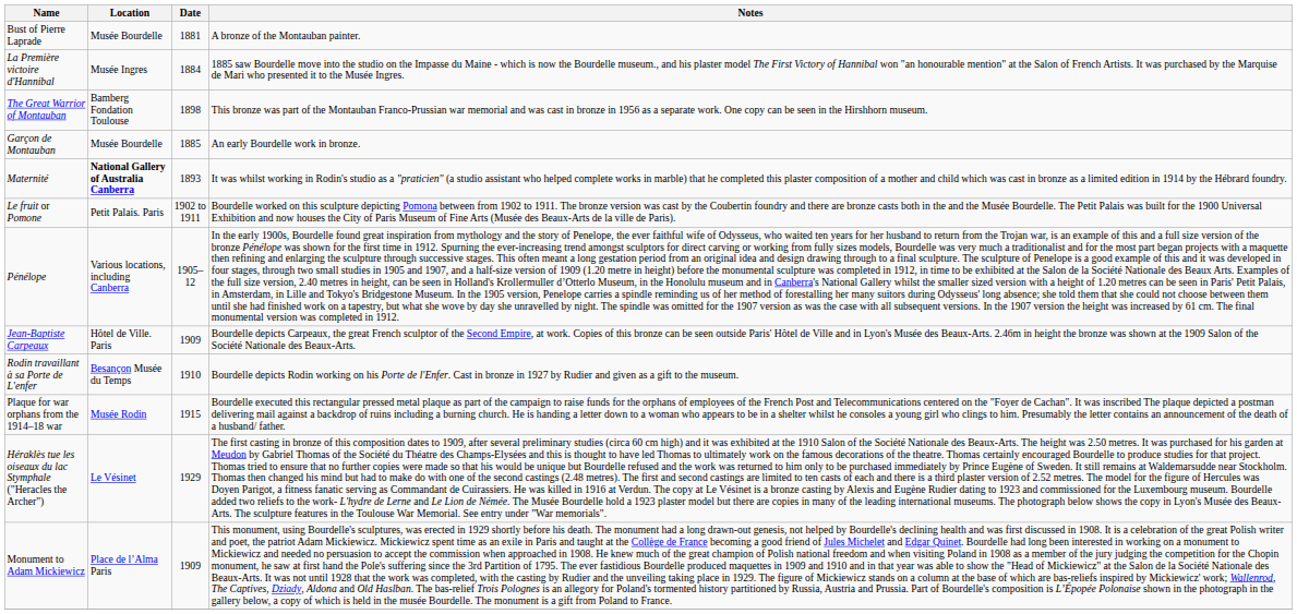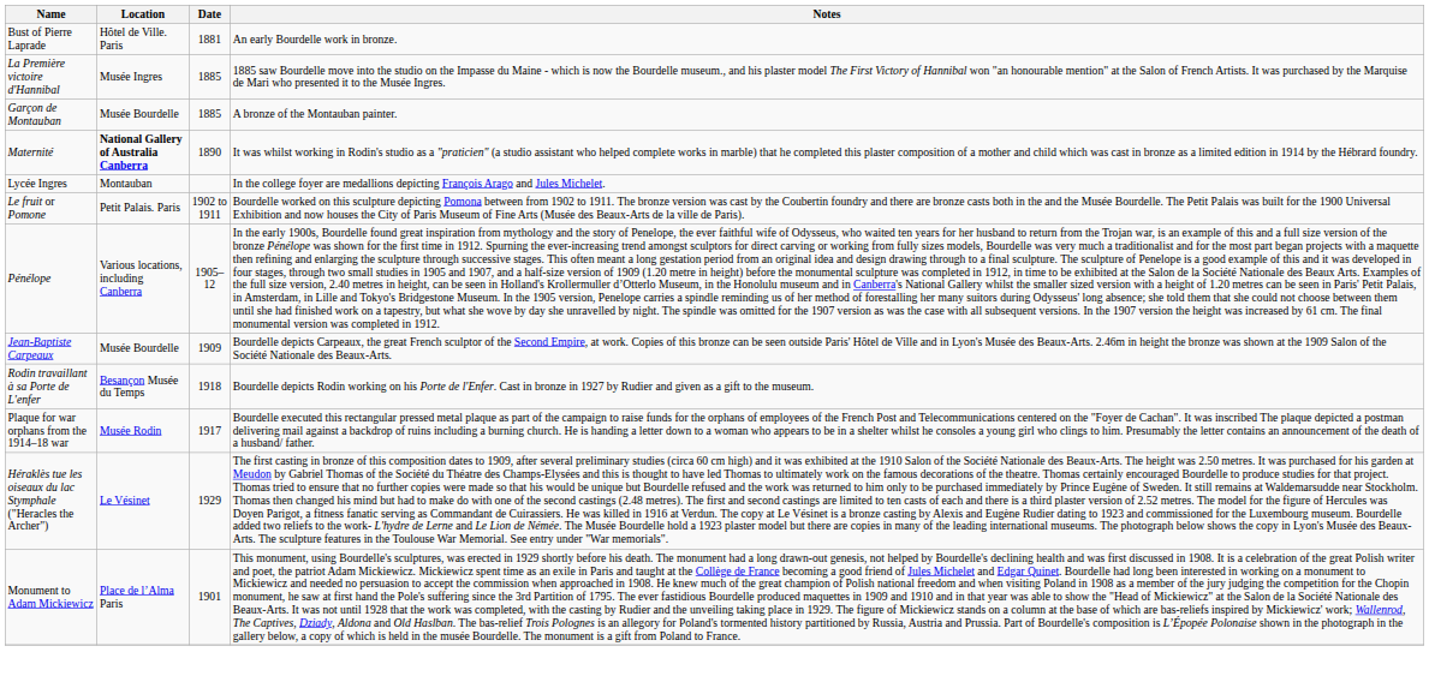Bust of Pierre Laprade | Location: Musée Bourdelle -> Hôtel de Ville. Paris
Bust of Pierre Laprade | Notes: A bronze of the Montauban painter. -> An early Bourdelle work in bronze.
La Première victoire d'Hannibal | Date: 1884 -> 1885
- row: The Great Warrior of Montauban | Bamberg Fondation Toulouse | 1898 | This bronze was part of the Montauban Franco-Prussian war memorial and was cast in bronze in 1956 as a separate work. One copy can be seen in the Hirshhorn museum.
Garçon de Montauban | Notes: An early Bourdelle work in bronze. -> A bronze of the Montauban painter.
Maternité | Date: 1893 -> 1890
+ row: Lycée Ingres | Montauban | In the college foyer are medallions depicting François Arago and Jules Michelet.
Jean-Baptiste Carpeaux | Location: Hôtel de Ville. Paris -> Musée Bourdelle
Rodin travaillant à sa Porte de L'enfer | Date: 1910 -> 1918
Plaque for war orphans from the 1914–18 war | Date: 1915 -> 1917
Monument to Adam Mickiewicz | Date: 1909 -> 1901
